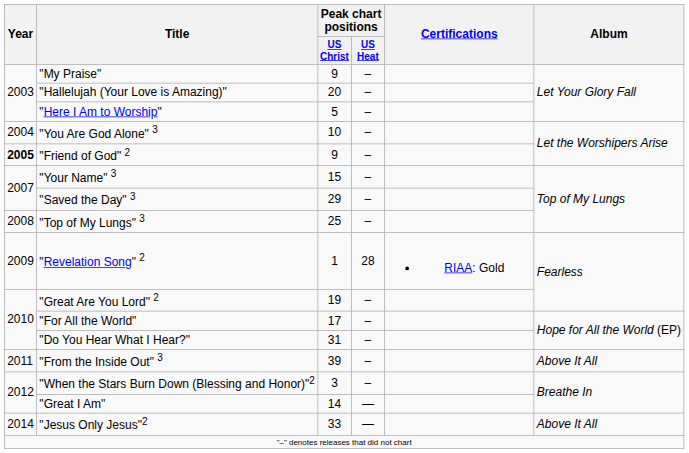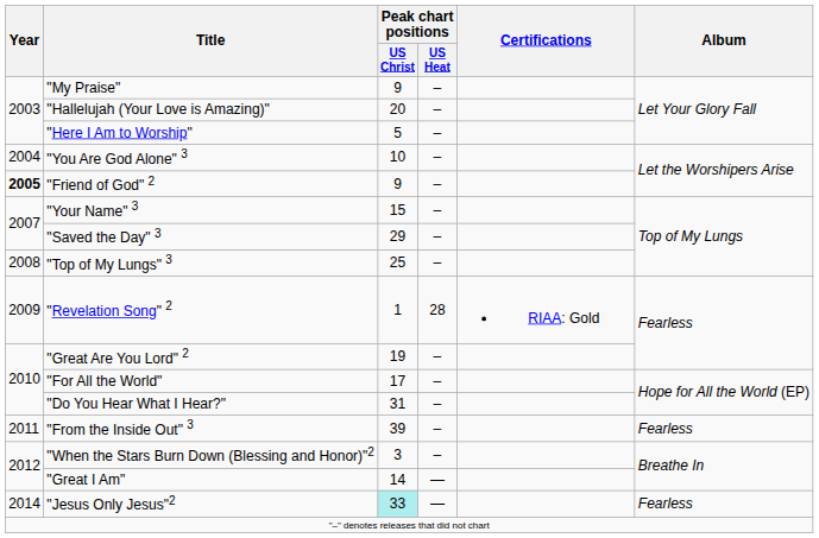"From the Inside Out" 3 | Album: Above It All -> Fearless
"Jesus Only Jesus"2 | Peak chart positions / US Christ: no background -> paleturquoise background
"Jesus Only Jesus"2 | Album: Above It All -> Fearless
